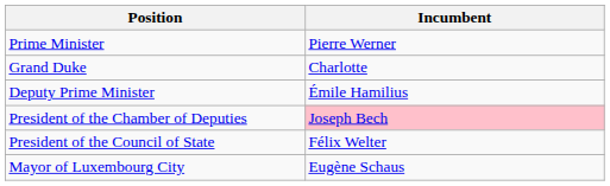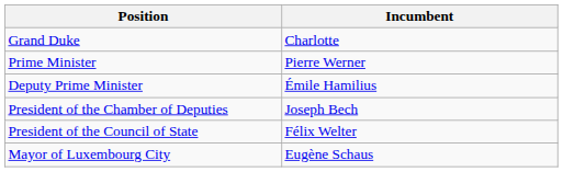rows swapped: Grand Duke <-> Prime Minister
President of the Chamber of Deputies | Incumbent: pink background -> no background
